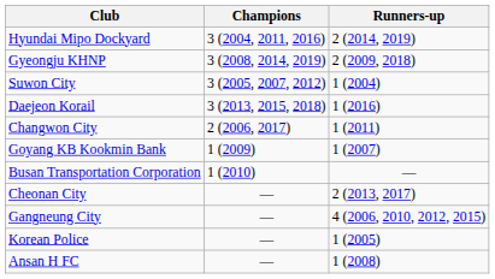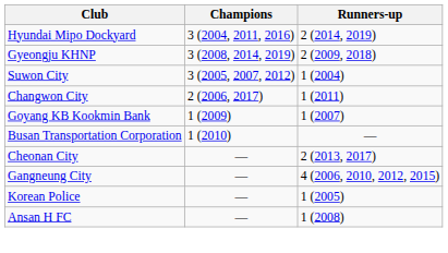- row: Daejeon Korail | 3 (2013, 2015, 2018) | 1 (2016)
